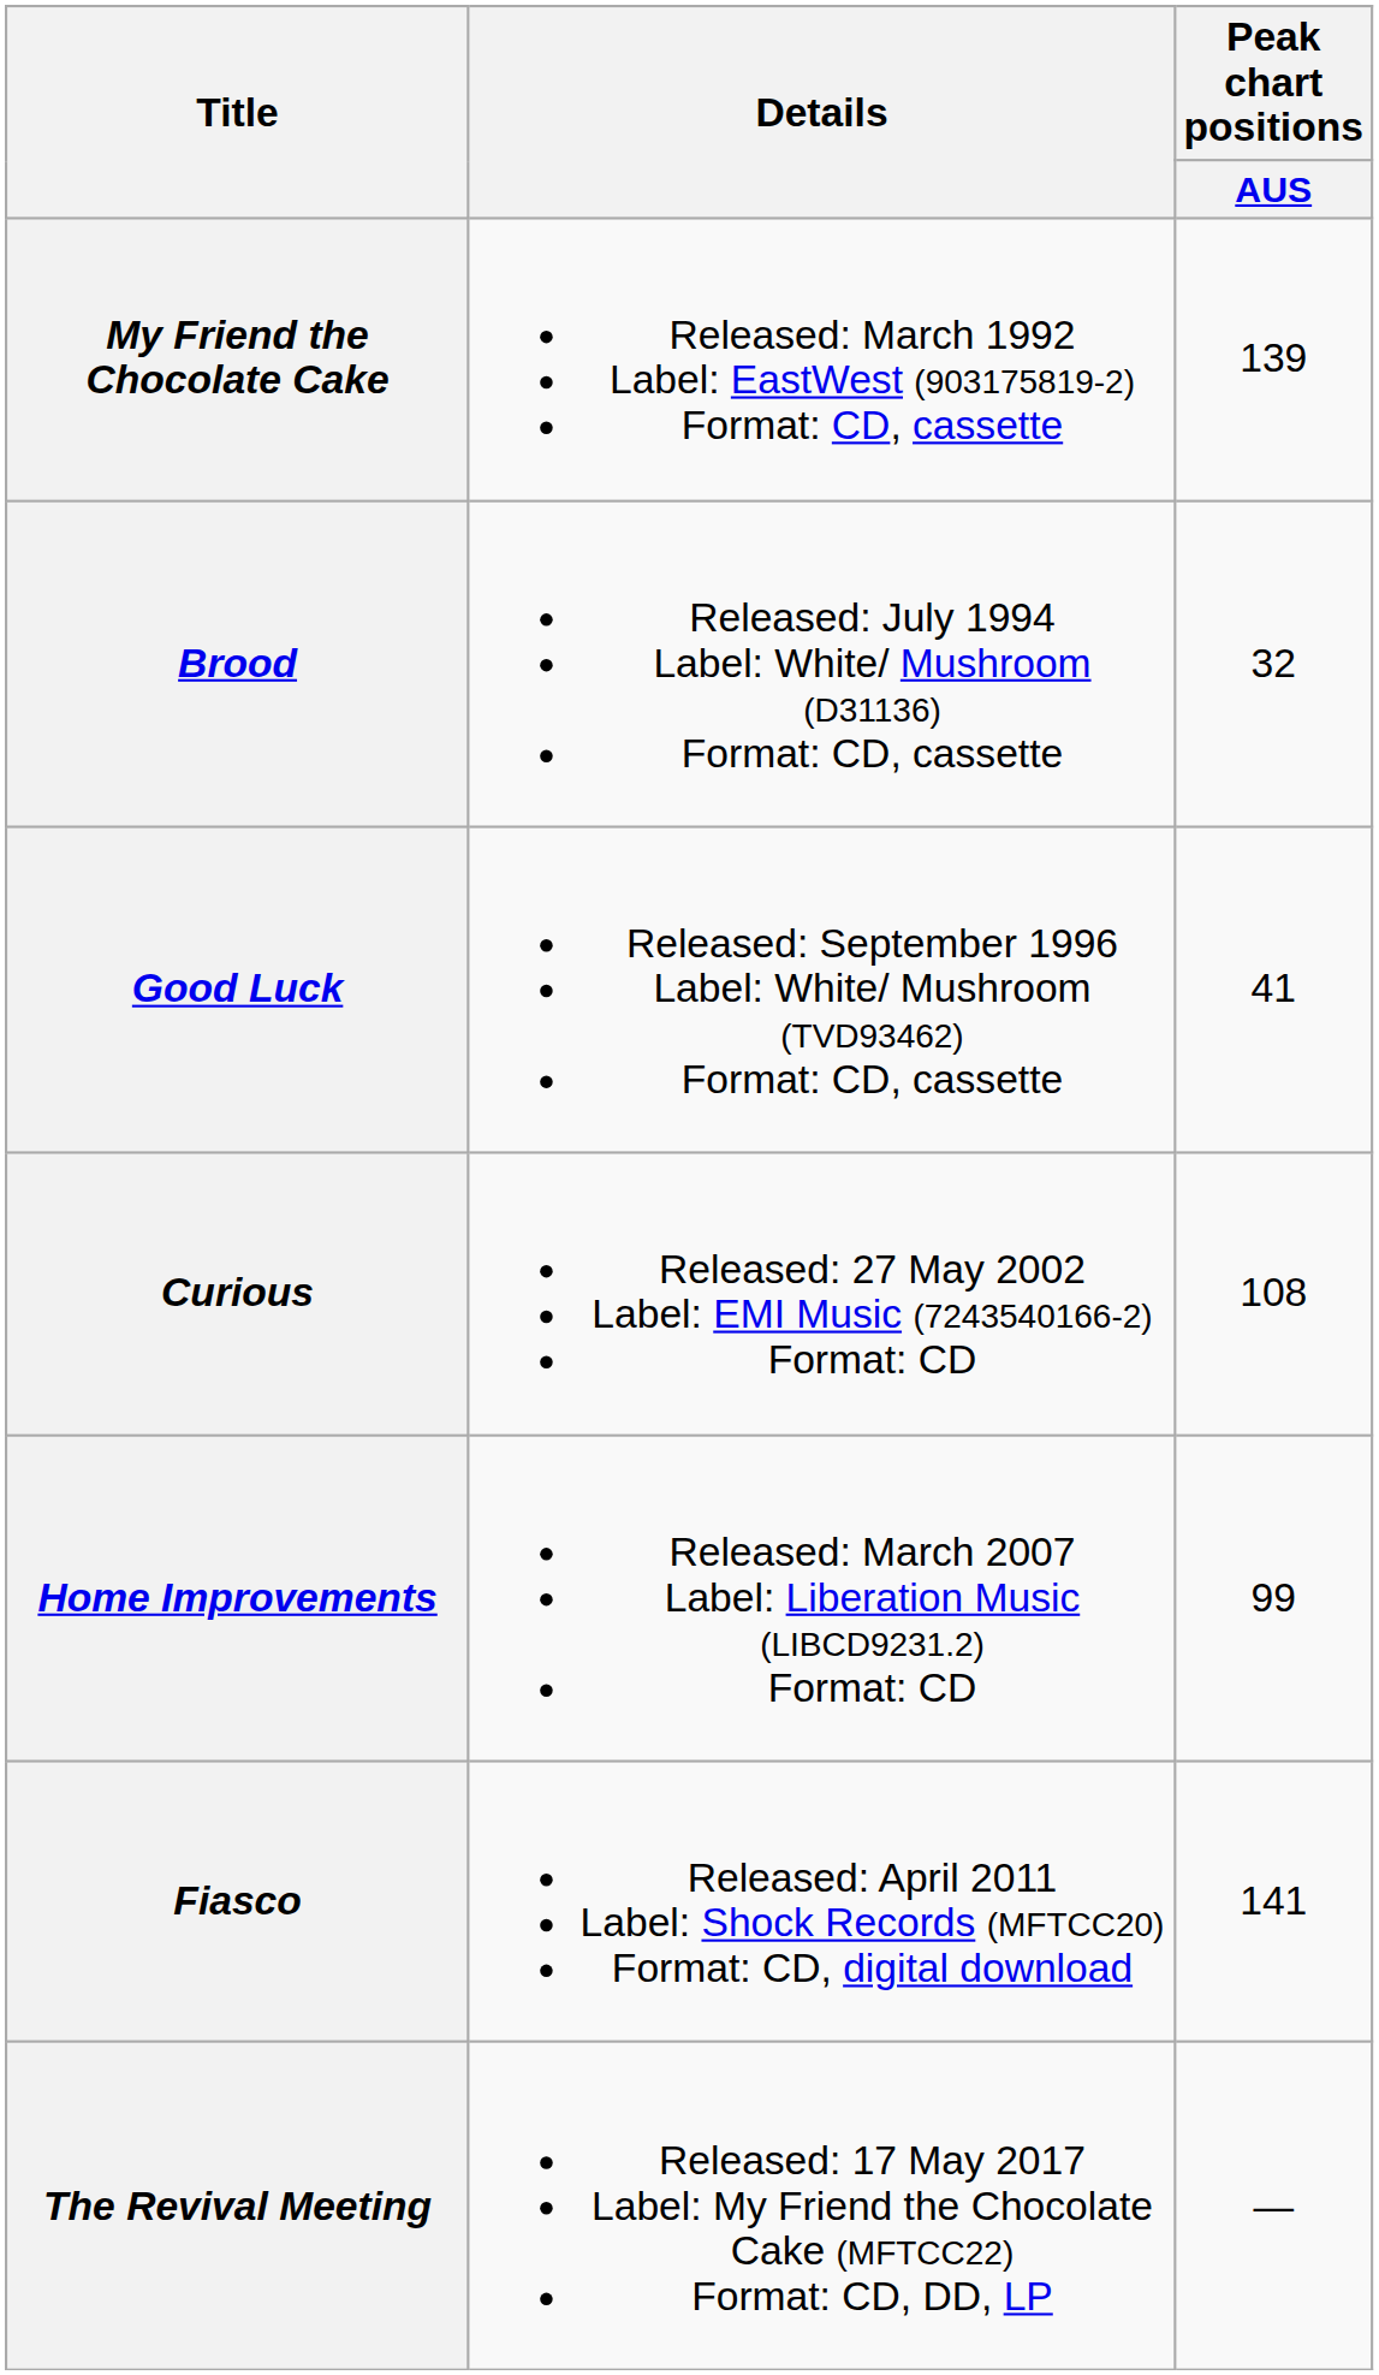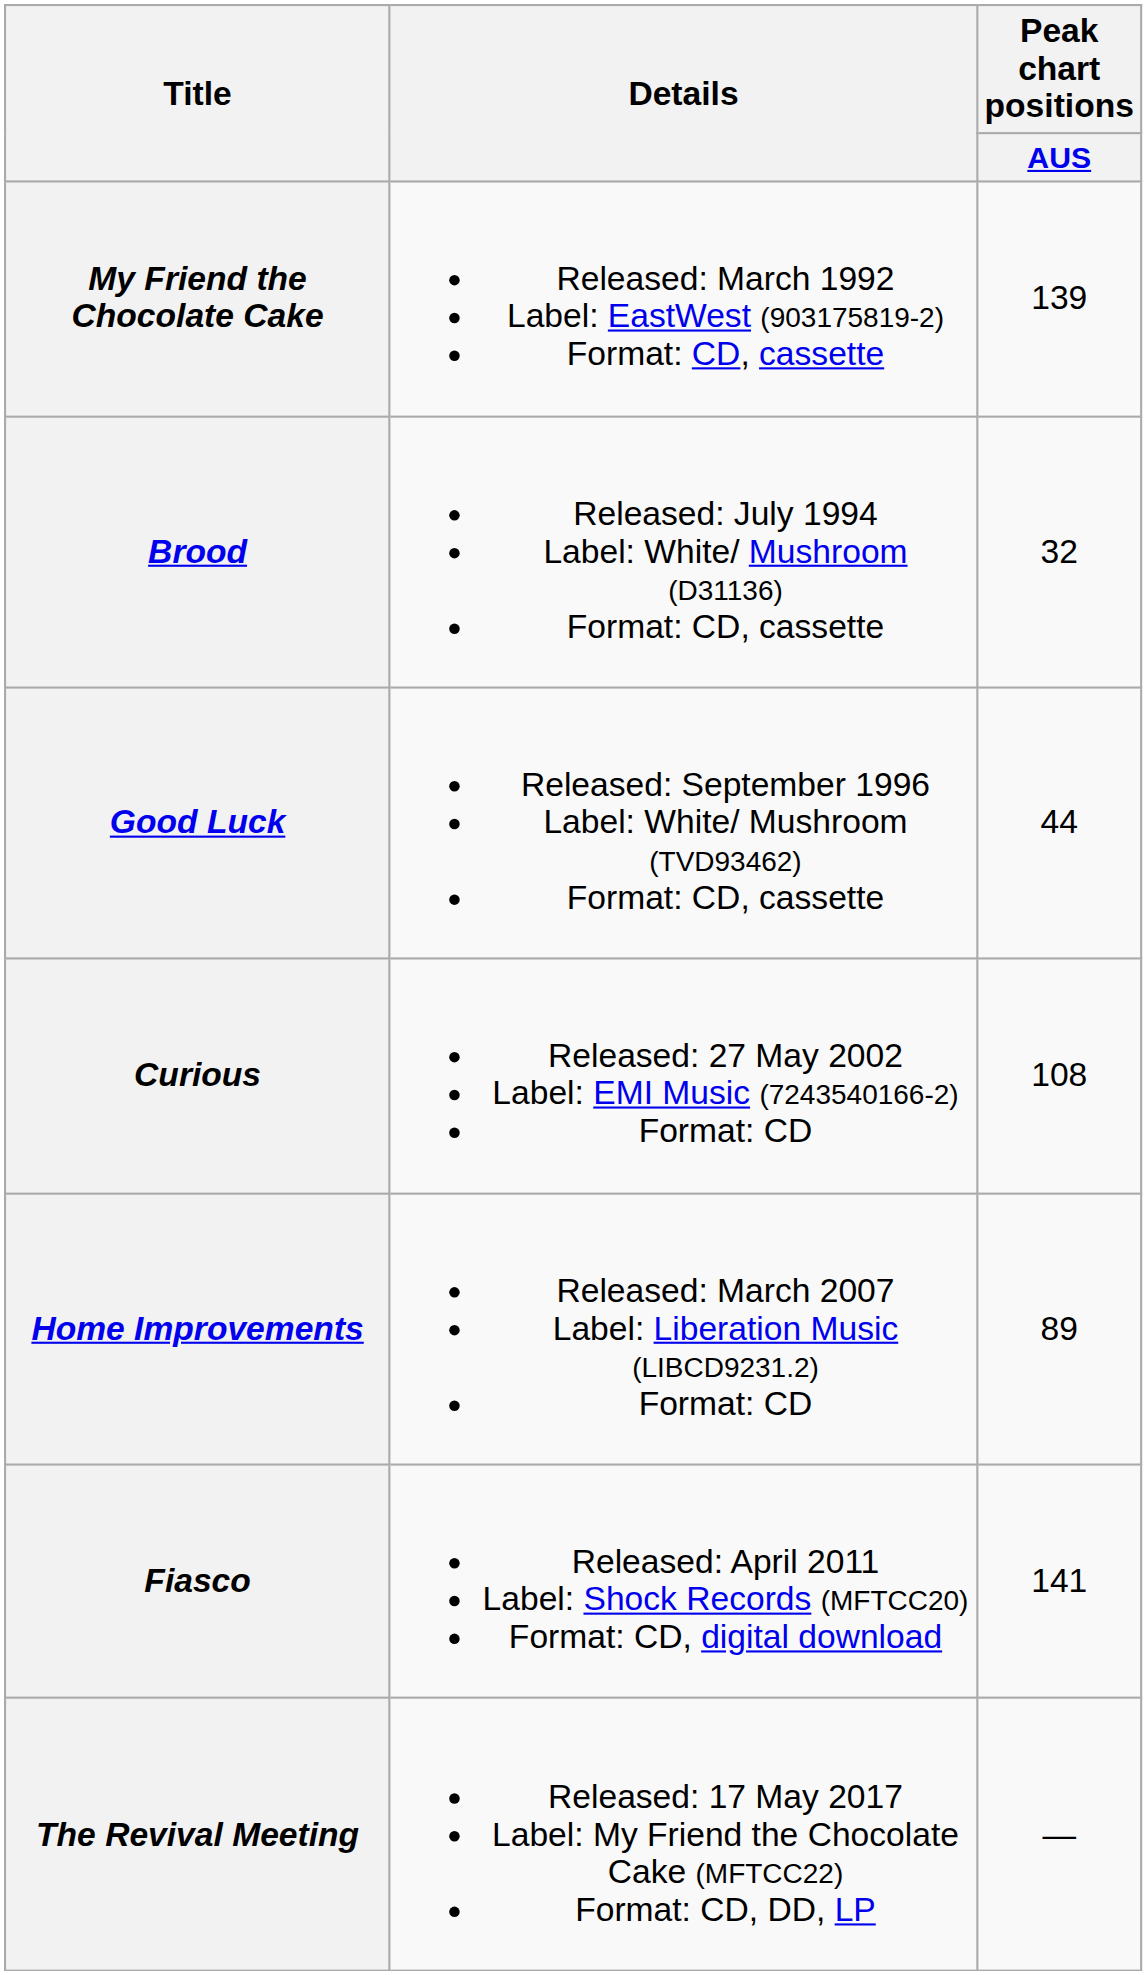Good Luck | Peak chart positions / AUS: 41 -> 44
Home Improvements | Peak chart positions / AUS: 99 -> 89
